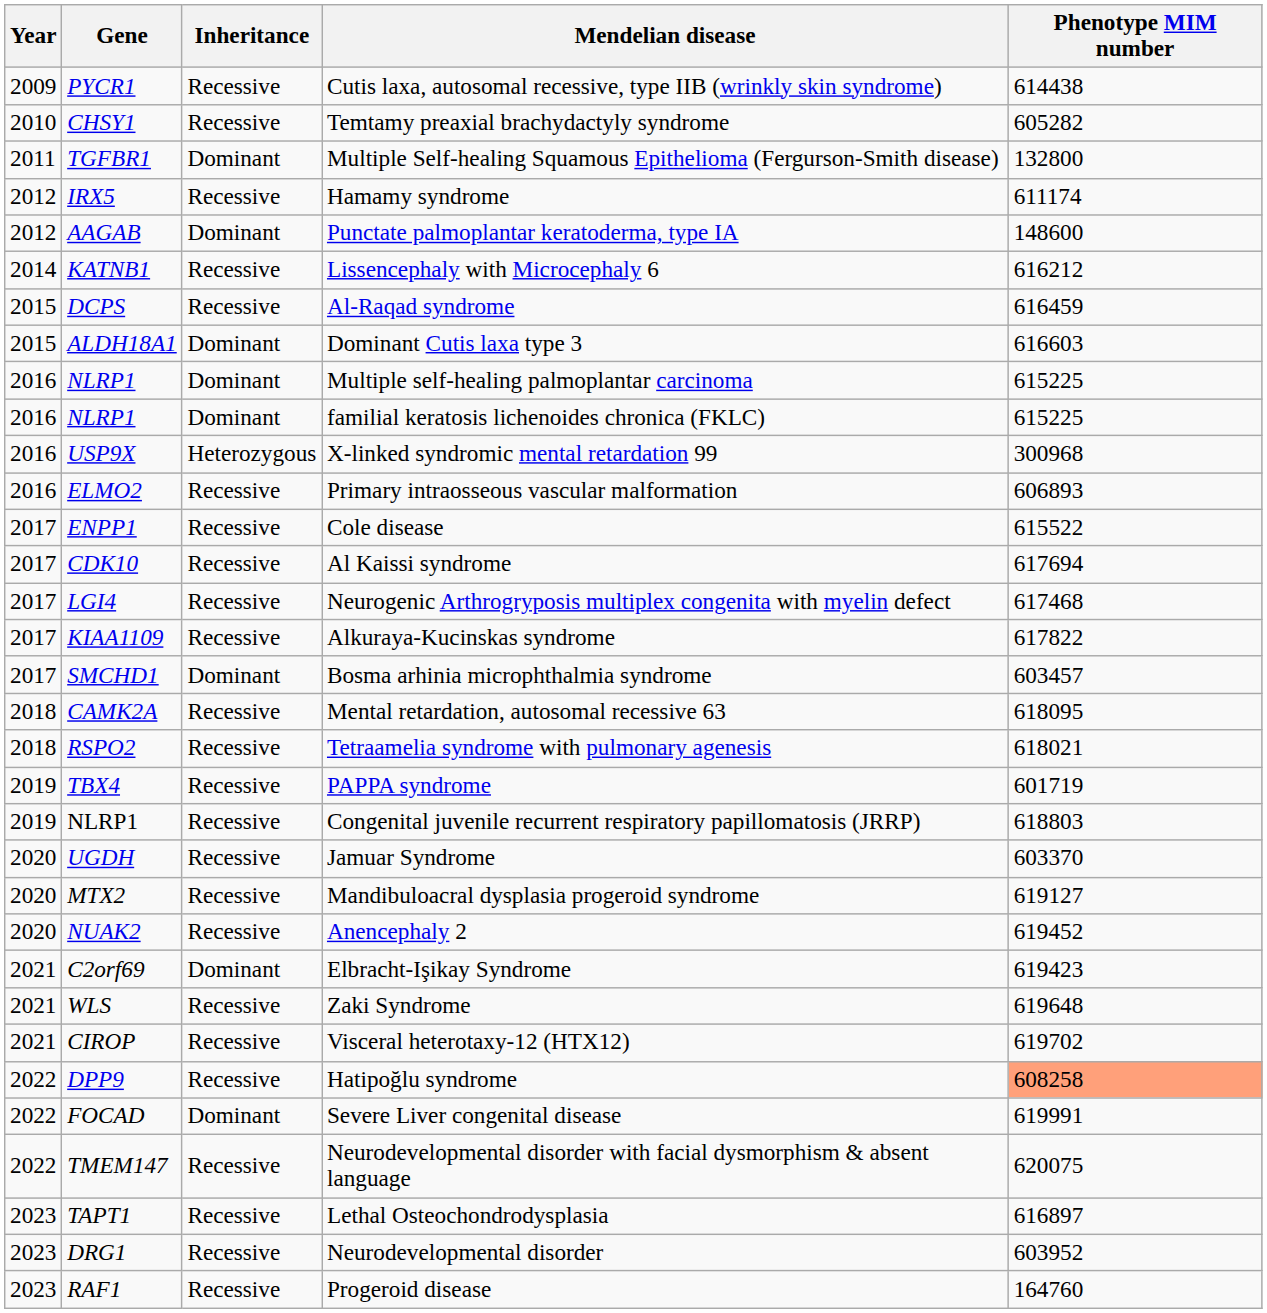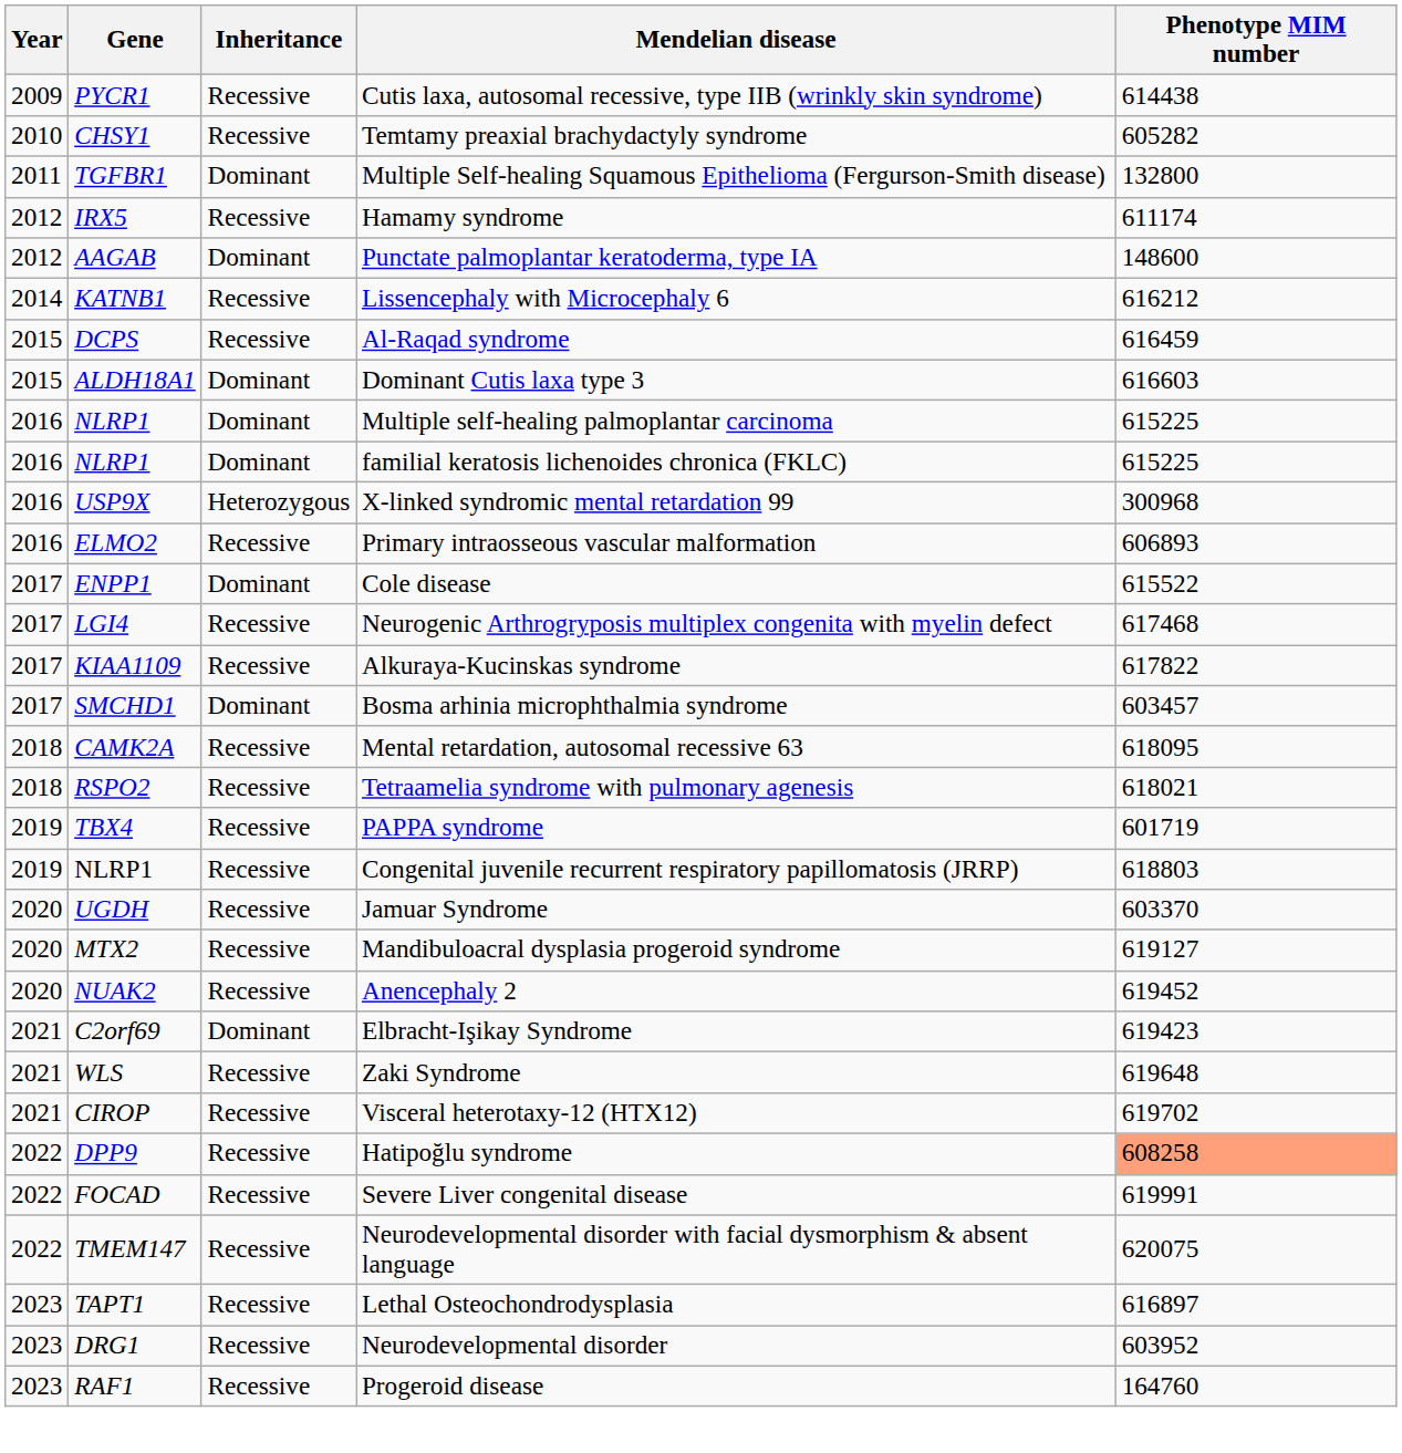Cole disease | Inheritance: Recessive -> Dominant
- row: 2017 | CDK10 | Recessive | Al Kaissi syndrome | 617694
Severe Liver congenital disease | Inheritance: Dominant -> Recessive
